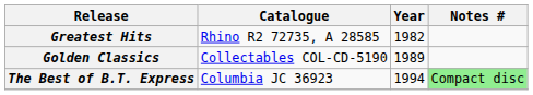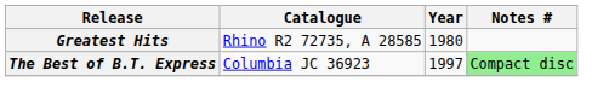Greatest Hits | Year: 1982 -> 1980
- row: Golden Classics | Collectables COL-CD-5190 | 1989
The Best of B.T. Express | Year: 1994 -> 1997
